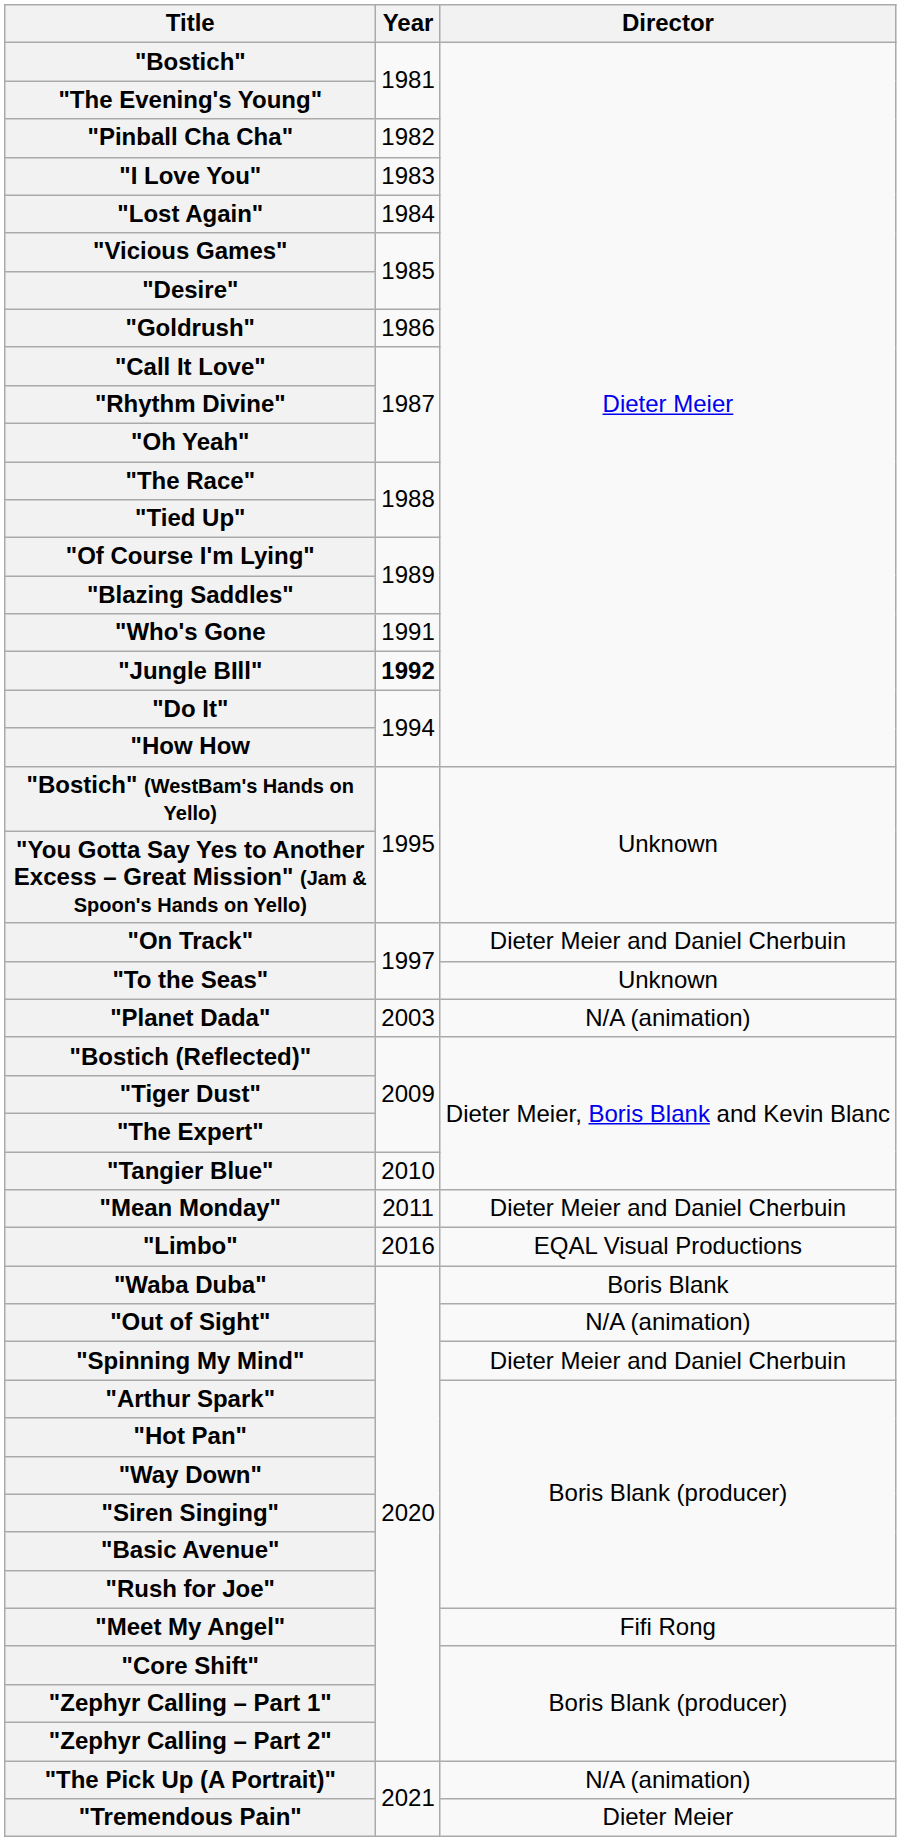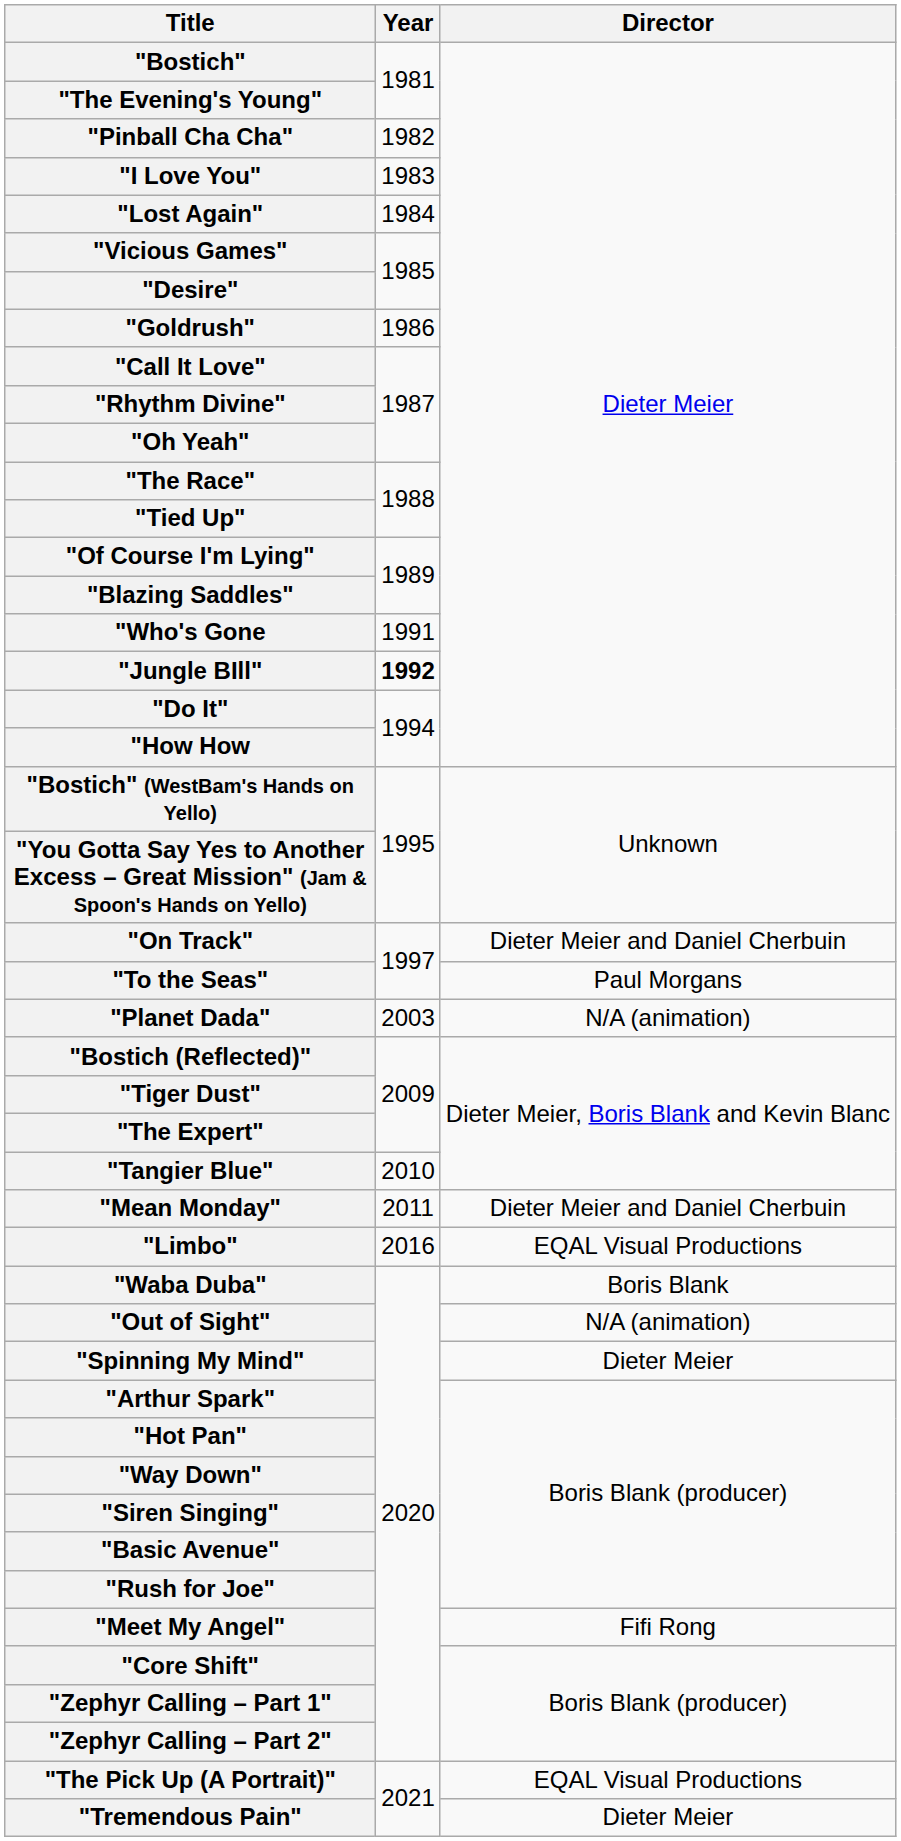"To the Seas" | Director: Unknown -> Paul Morgans
"Spinning My Mind" | Director: Dieter Meier and Daniel Cherbuin -> Dieter Meier
"The Pick Up (A Portrait)" | Director: N/A (animation) -> EQAL Visual Productions
